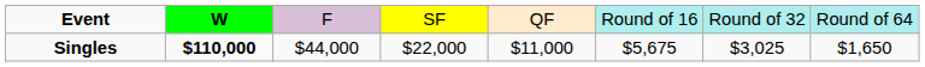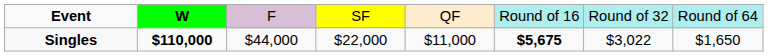Singles | column 6: normal -> bold
Singles | column 7: $3,025 -> $3,022
